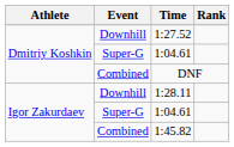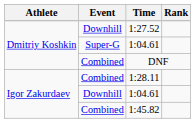1:28.11 | Event: Downhill -> Combined
Igor Zakurdaev / 1:04.61 | Event: Super-G -> Downhill
